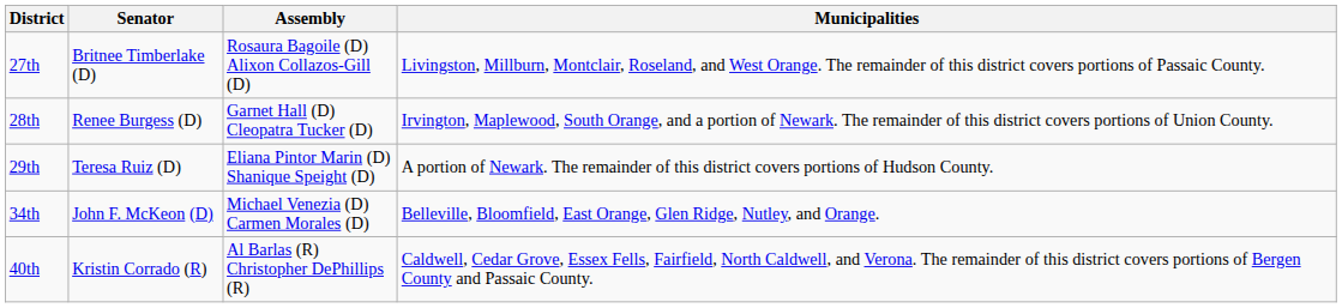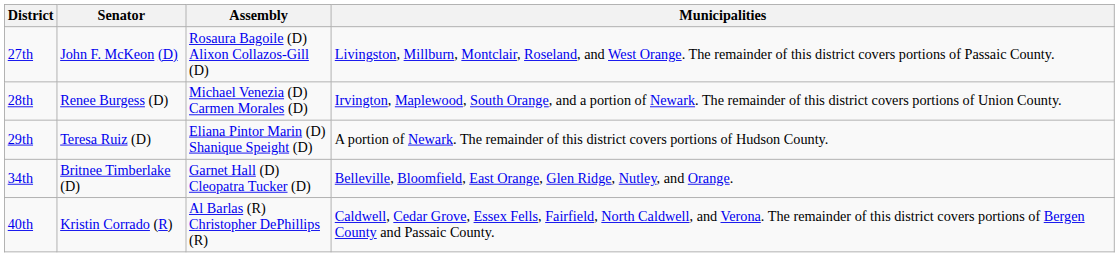27th | Senator: Britnee Timberlake (D) -> John F. McKeon (D)
28th | Assembly: Garnet Hall (D) Cleopatra Tucker (D) -> Michael Venezia (D) Carmen Morales (D)
34th | Senator: John F. McKeon (D) -> Britnee Timberlake (D)
34th | Assembly: Michael Venezia (D) Carmen Morales (D) -> Garnet Hall (D) Cleopatra Tucker (D)
